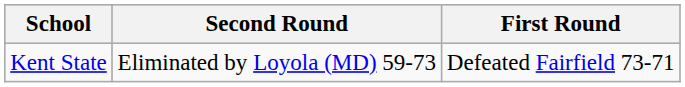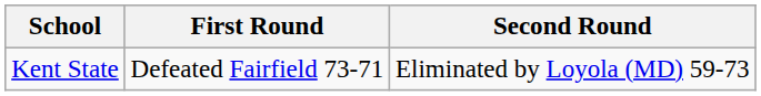columns swapped: First Round <-> Second Round
